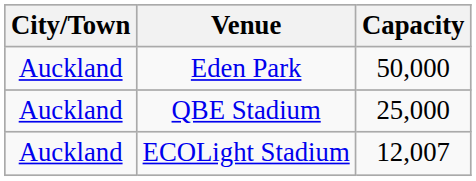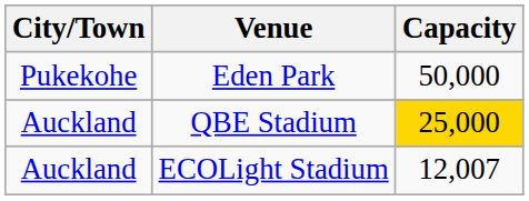Eden Park | City/Town: Auckland -> Pukekohe
QBE Stadium | Capacity: no background -> gold background
